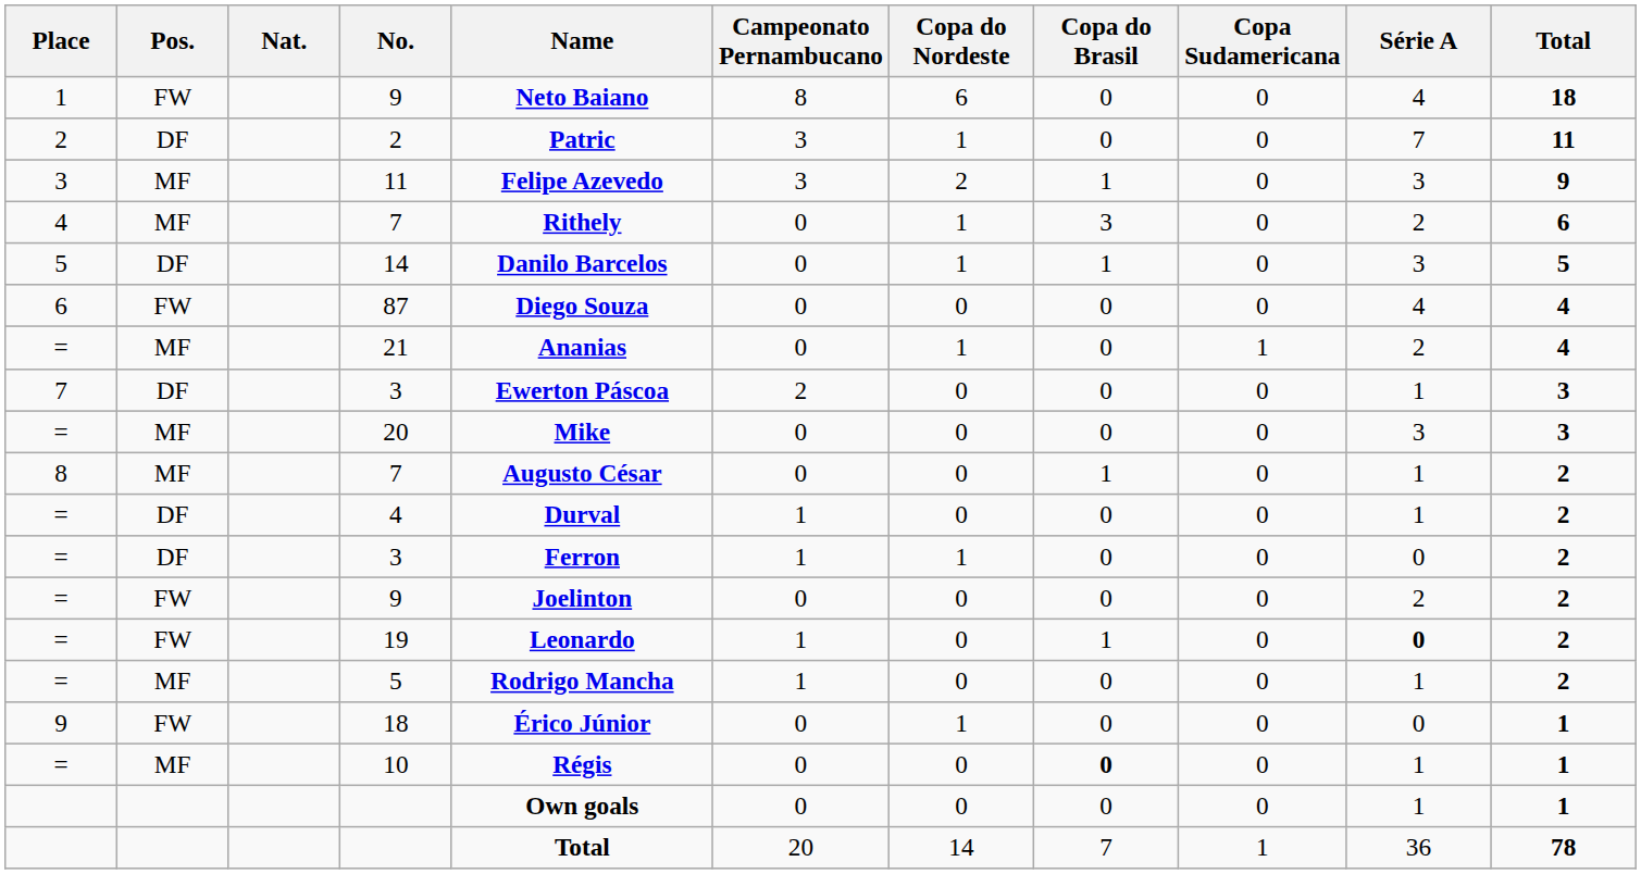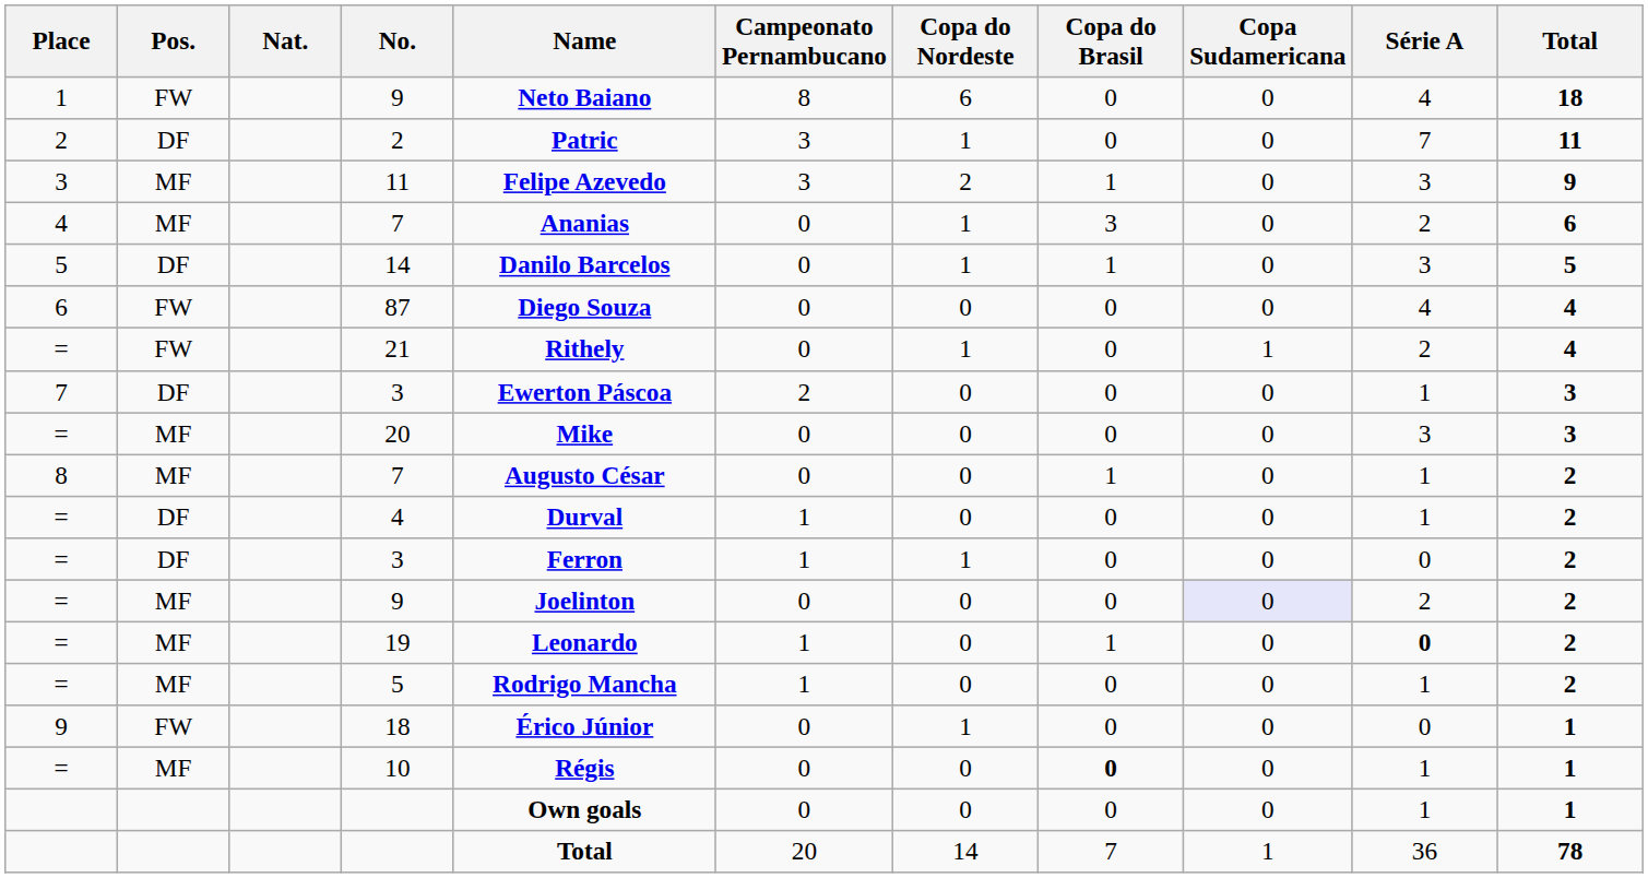4 / 7 | Name: Rithely -> Ananias
21 | Pos.: MF -> FW
21 | Name: Ananias -> Rithely
= / 9 | Pos.: FW -> MF
= / 9 | Copa Sudamericana: no background -> lavender background
19 | Pos.: FW -> MF
